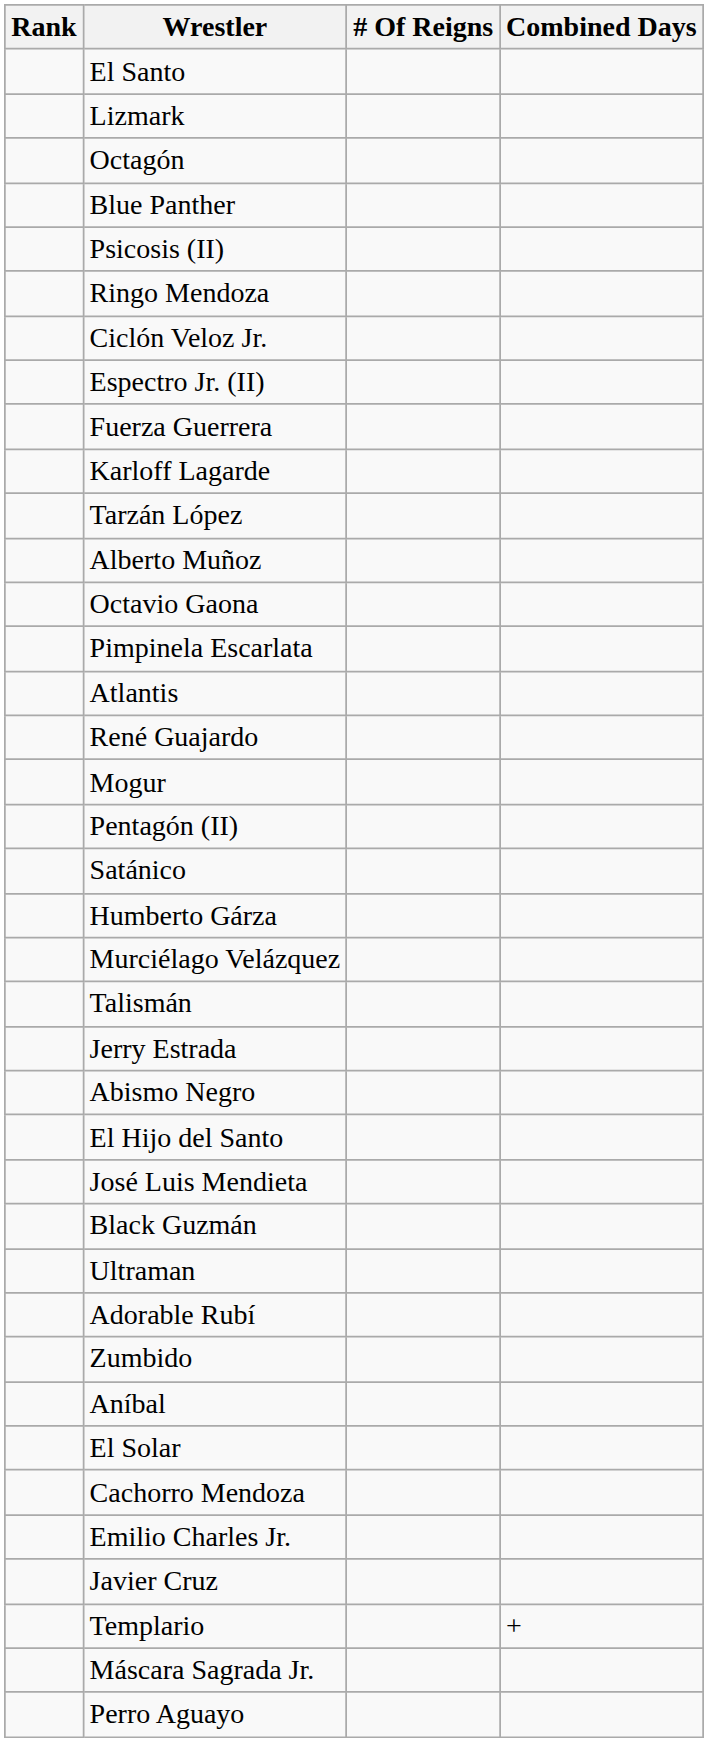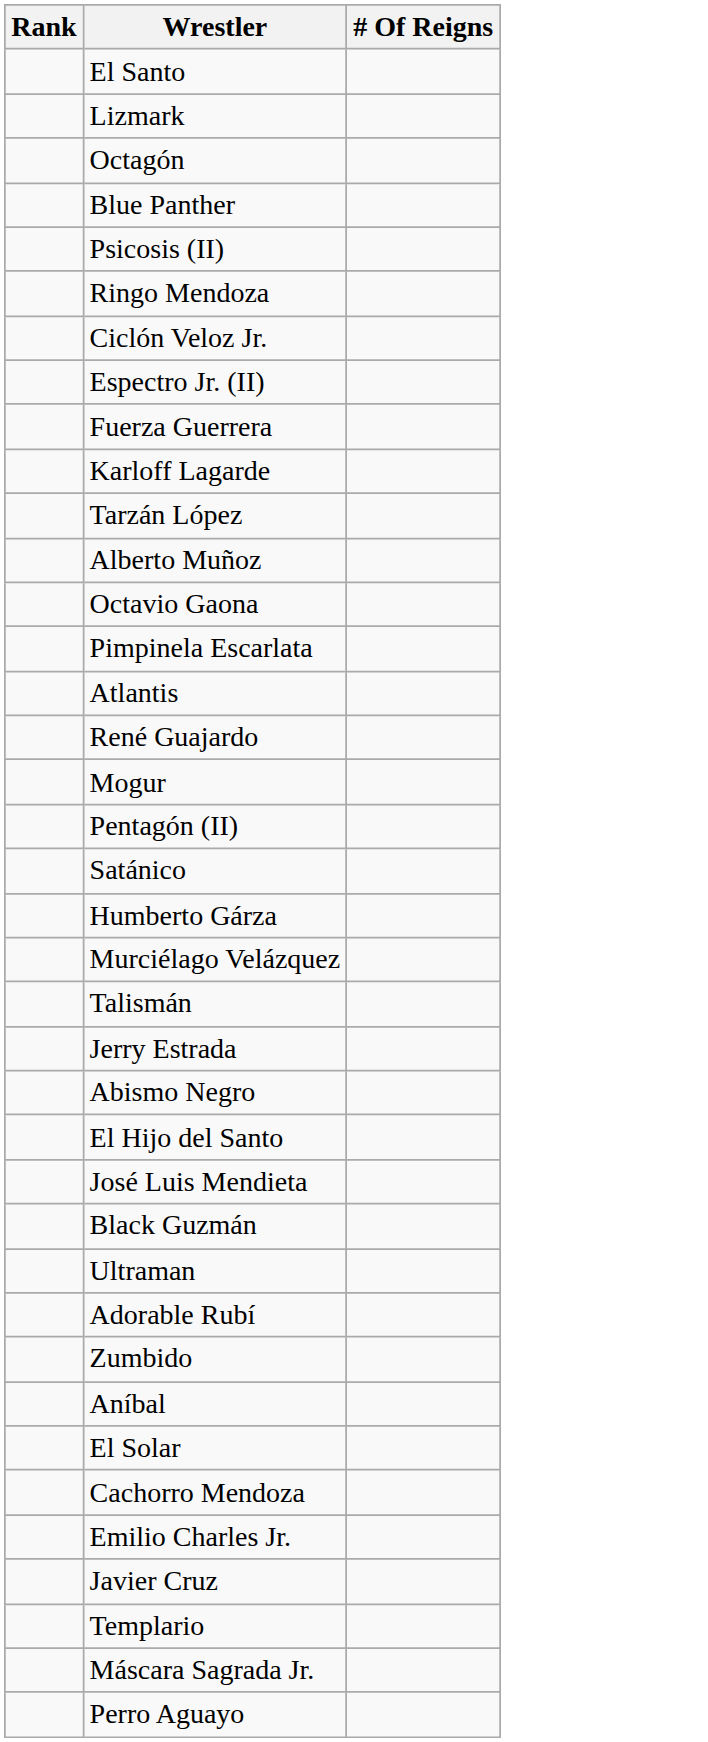- column: Combined Days | +
